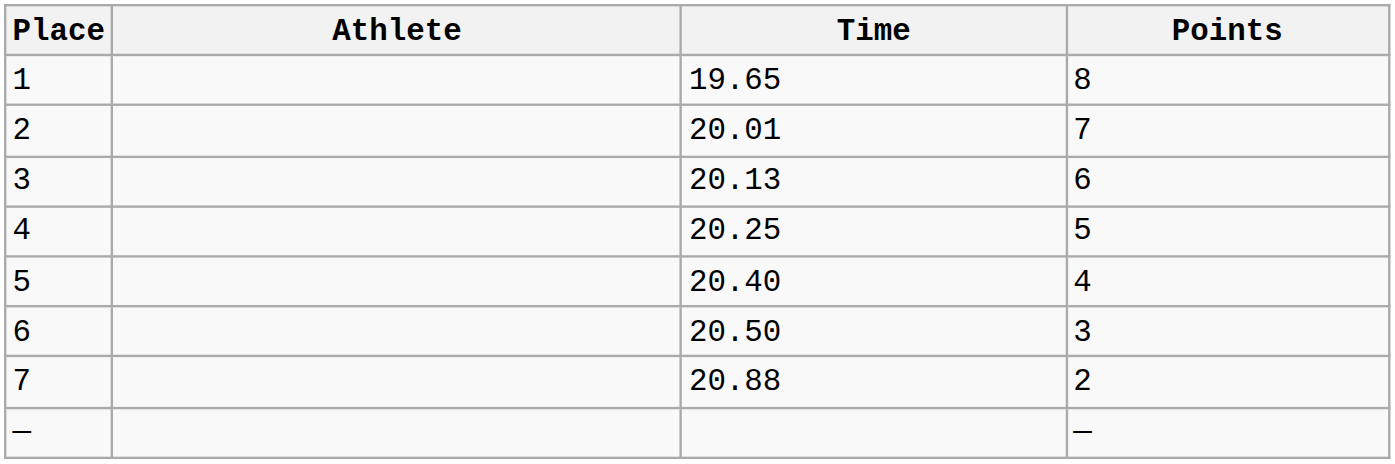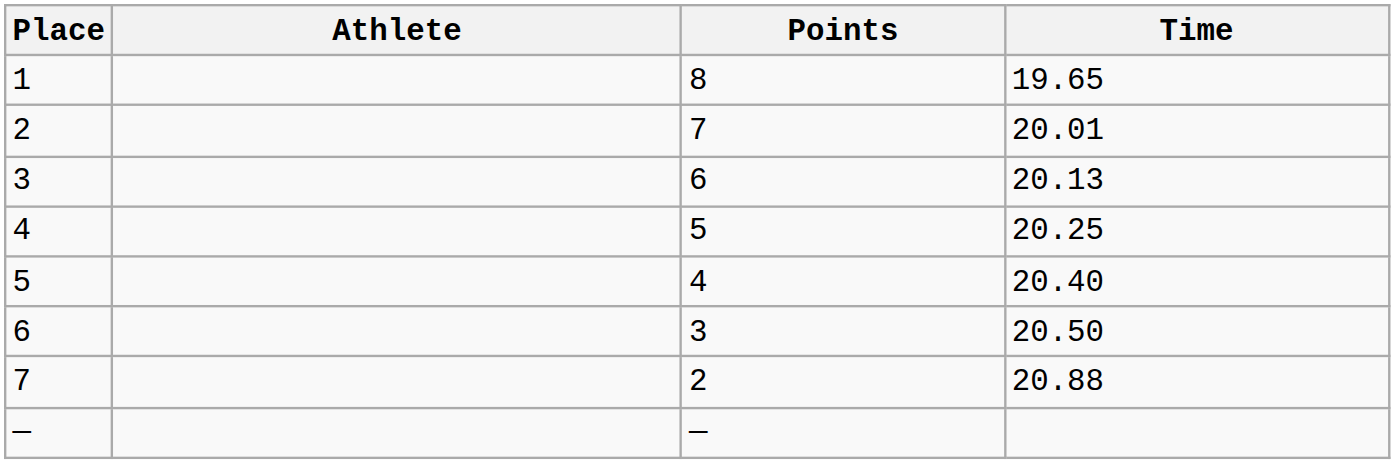columns swapped: Time <-> Points
